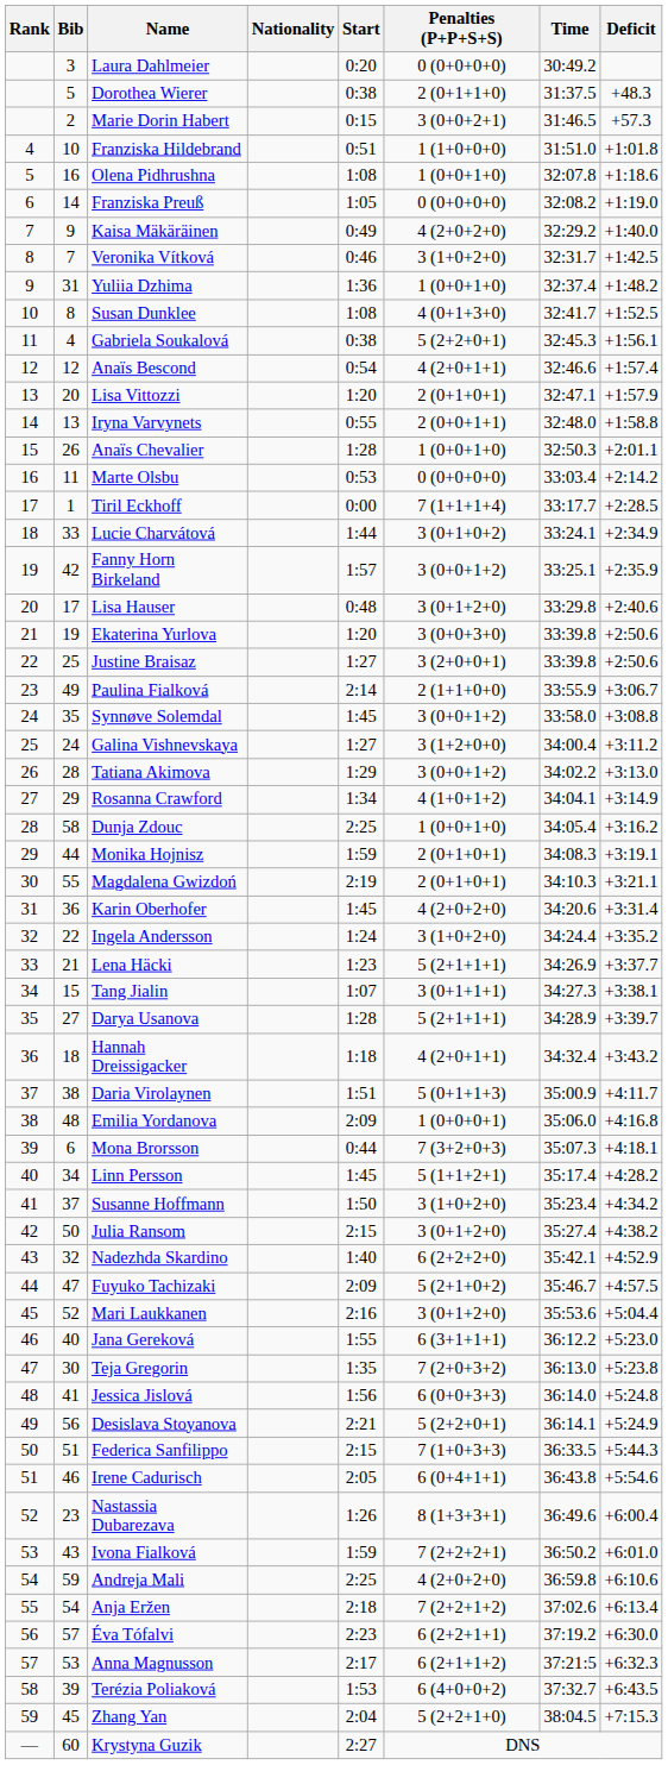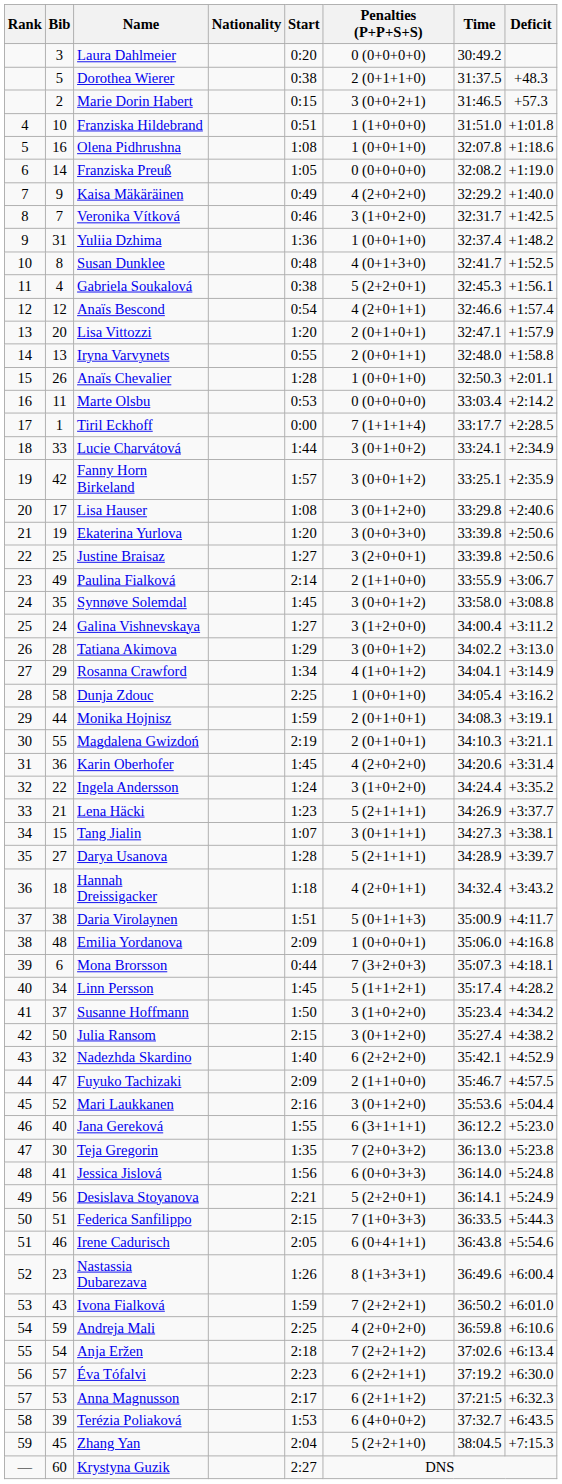Susan Dunklee | Start: 1:08 -> 0:48
Lisa Hauser | Start: 0:48 -> 1:08
Fuyuko Tachizaki | Penalties (P+P+S+S): 5 (2+1+0+2) -> 2 (1+1+0+0)
